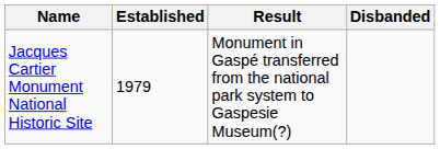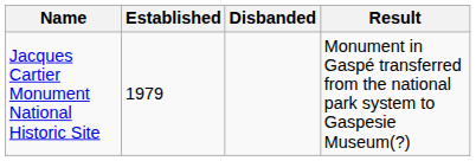columns swapped: Disbanded <-> Result
